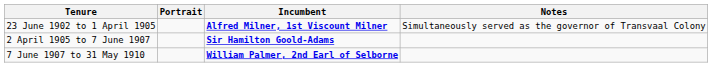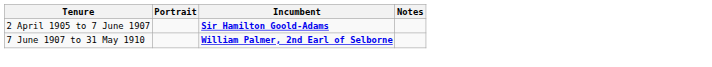- row: 23 June 1902 to 1 April 1905 | Alfred Milner, 1st Viscount Milner | Simultaneously served as the governor of Transvaal Colony
